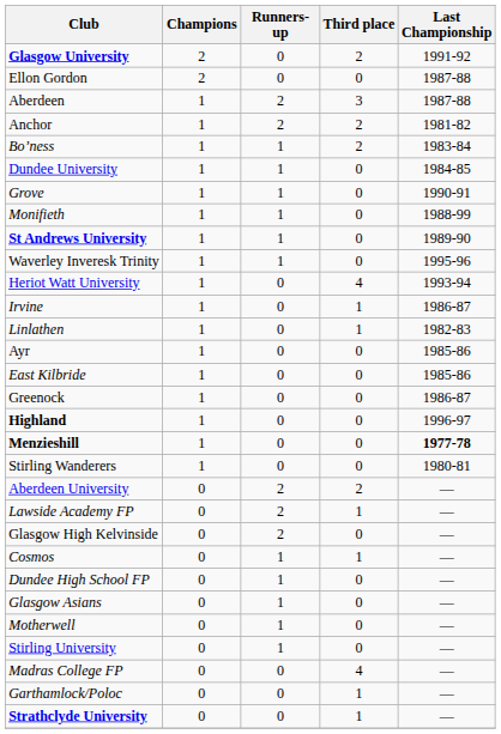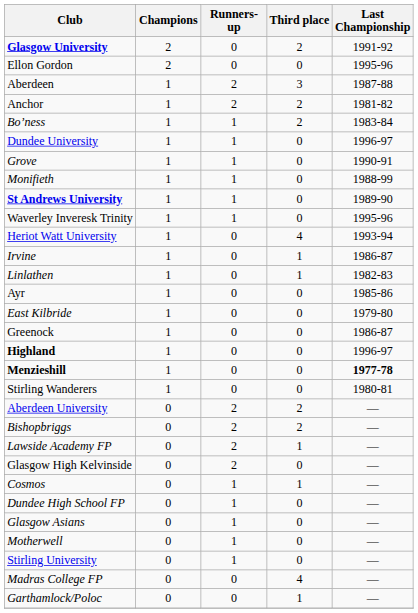Ellon Gordon | Last Championship: 1987-88 -> 1995-96
Dundee University | Last Championship: 1984-85 -> 1996-97
East Kilbride | Last Championship: 1985-86 -> 1979-80
+ row: Bishopbriggs | 0 | 2 | 2 | —
- row: Strathclyde University | 0 | 0 | 1 | —
